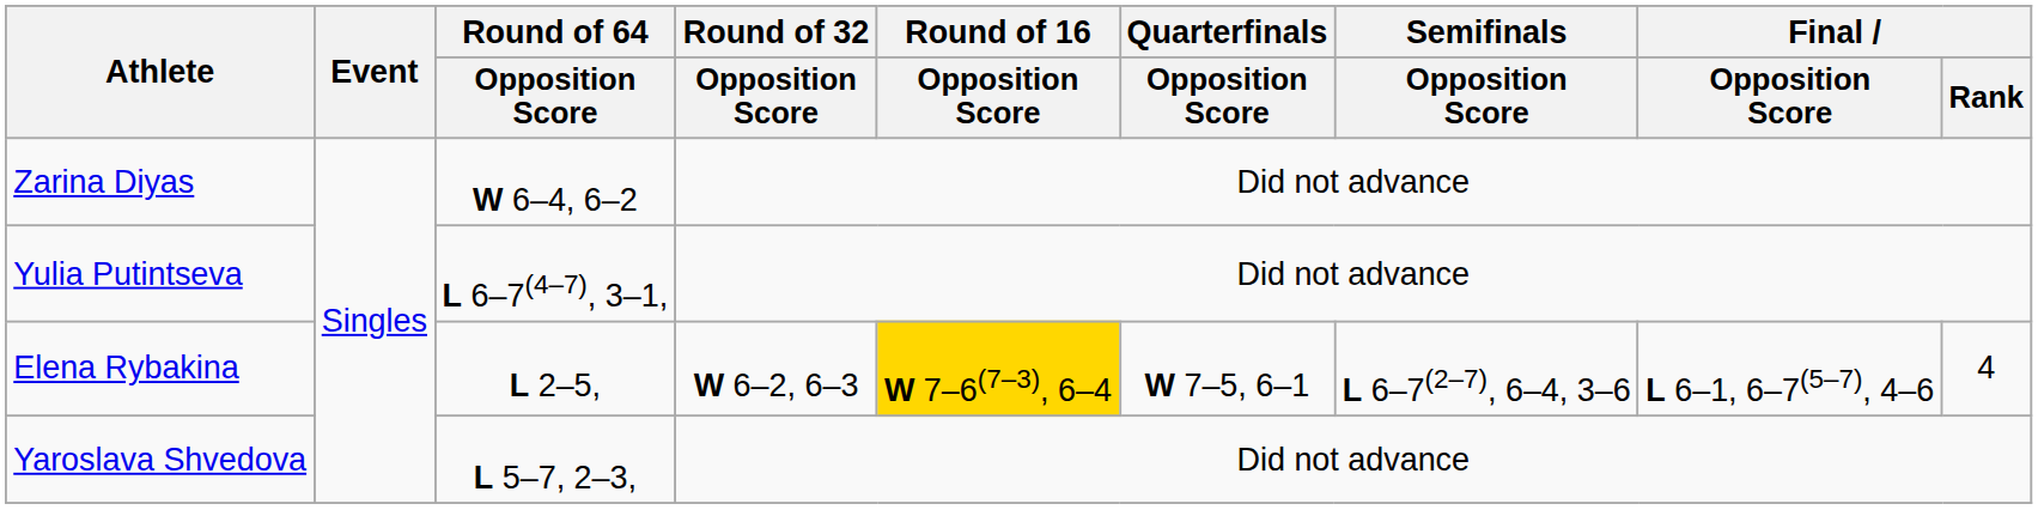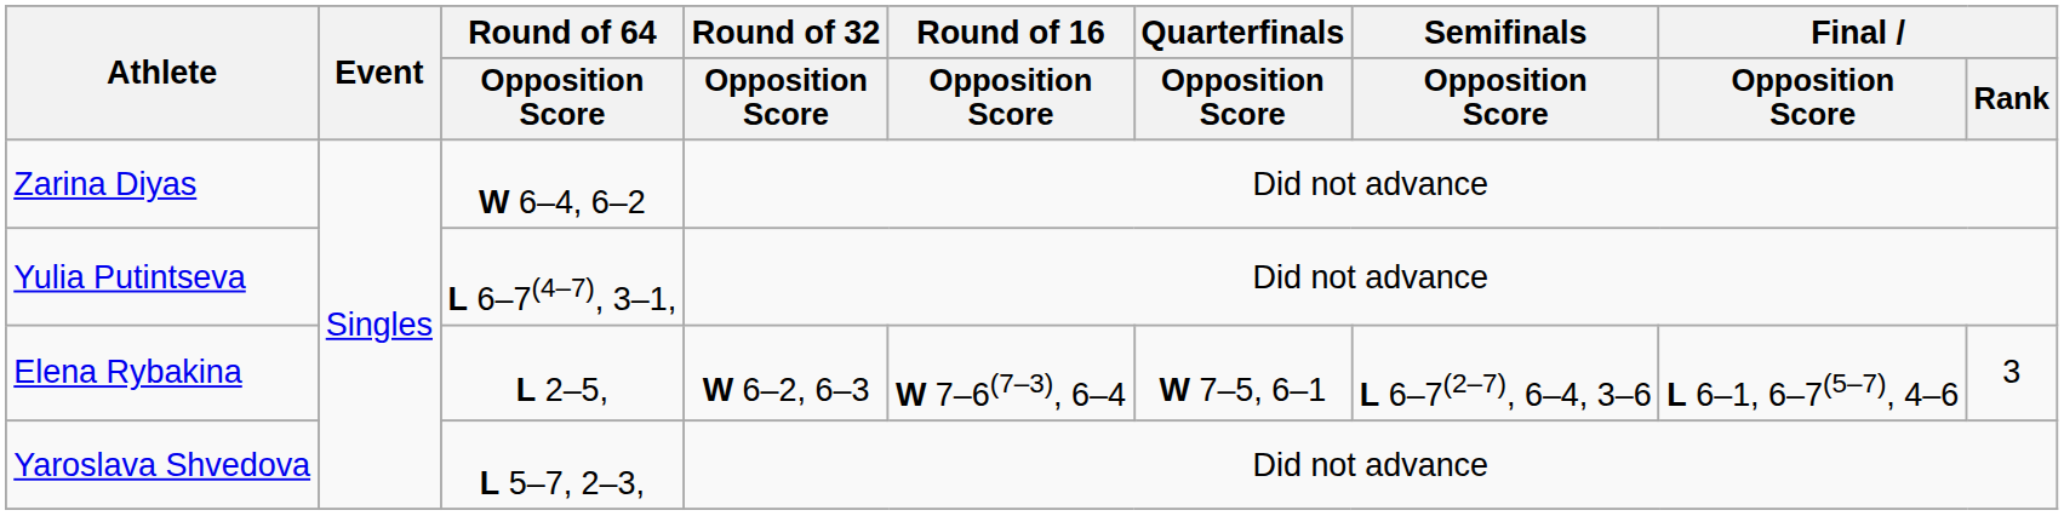Elena Rybakina | Round of 16 / Opposition Score: gold background -> no background
Elena Rybakina | Final / Rank: 4 -> 3
